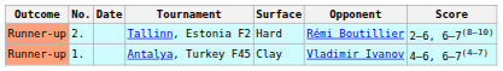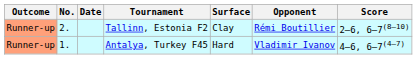Tallinn, Estonia F2 | Surface: Hard -> Clay
Antalya, Turkey F45 | Surface: Clay -> Hard
